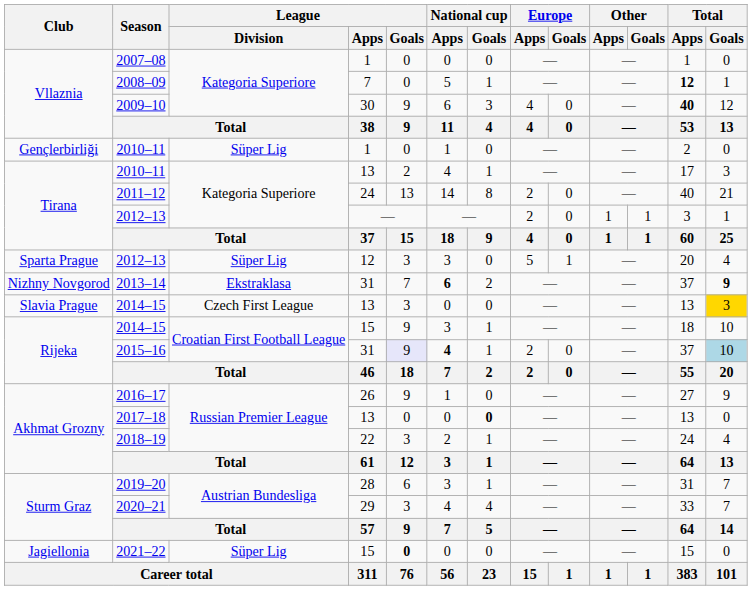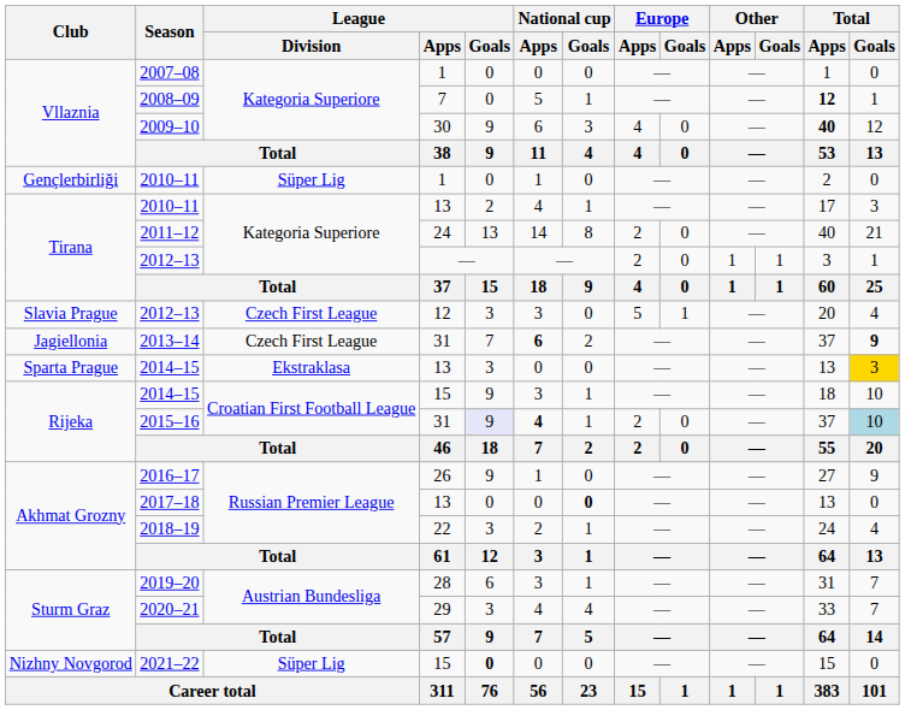2012–13 / 12 | Club: Sparta Prague -> Slavia Prague
2012–13 / 12 | League / Division: Süper Lig -> Czech First League
2013–14 | Club: Nizhny Novgorod -> Jagiellonia
2013–14 | League / Division: Ekstraklasa -> Czech First League
2014–15 / 13 | Club: Slavia Prague -> Sparta Prague
2014–15 / 13 | League / Division: Czech First League -> Ekstraklasa
2021–22 | Club: Jagiellonia -> Nizhny Novgorod
